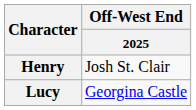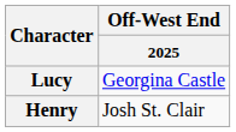rows swapped: Lucy <-> Henry
